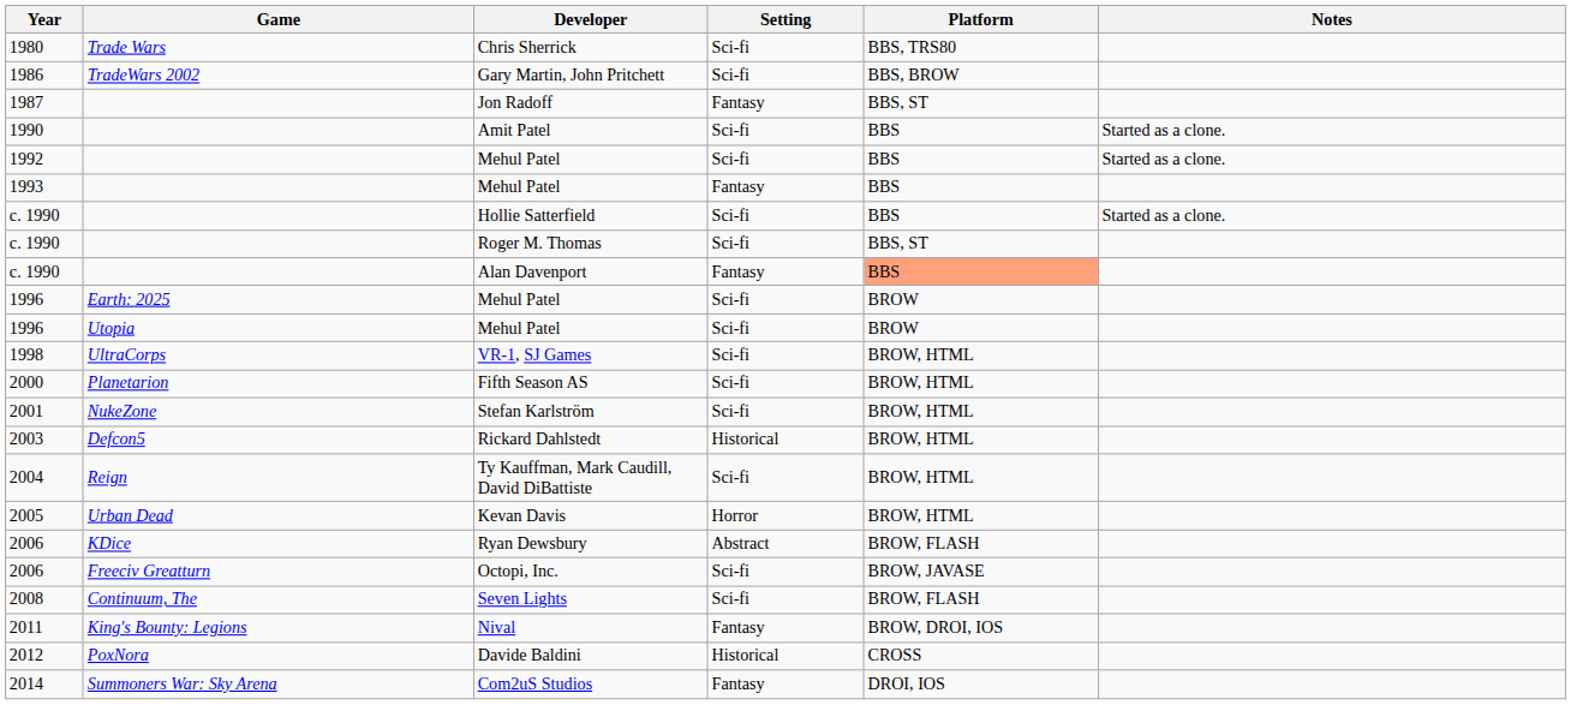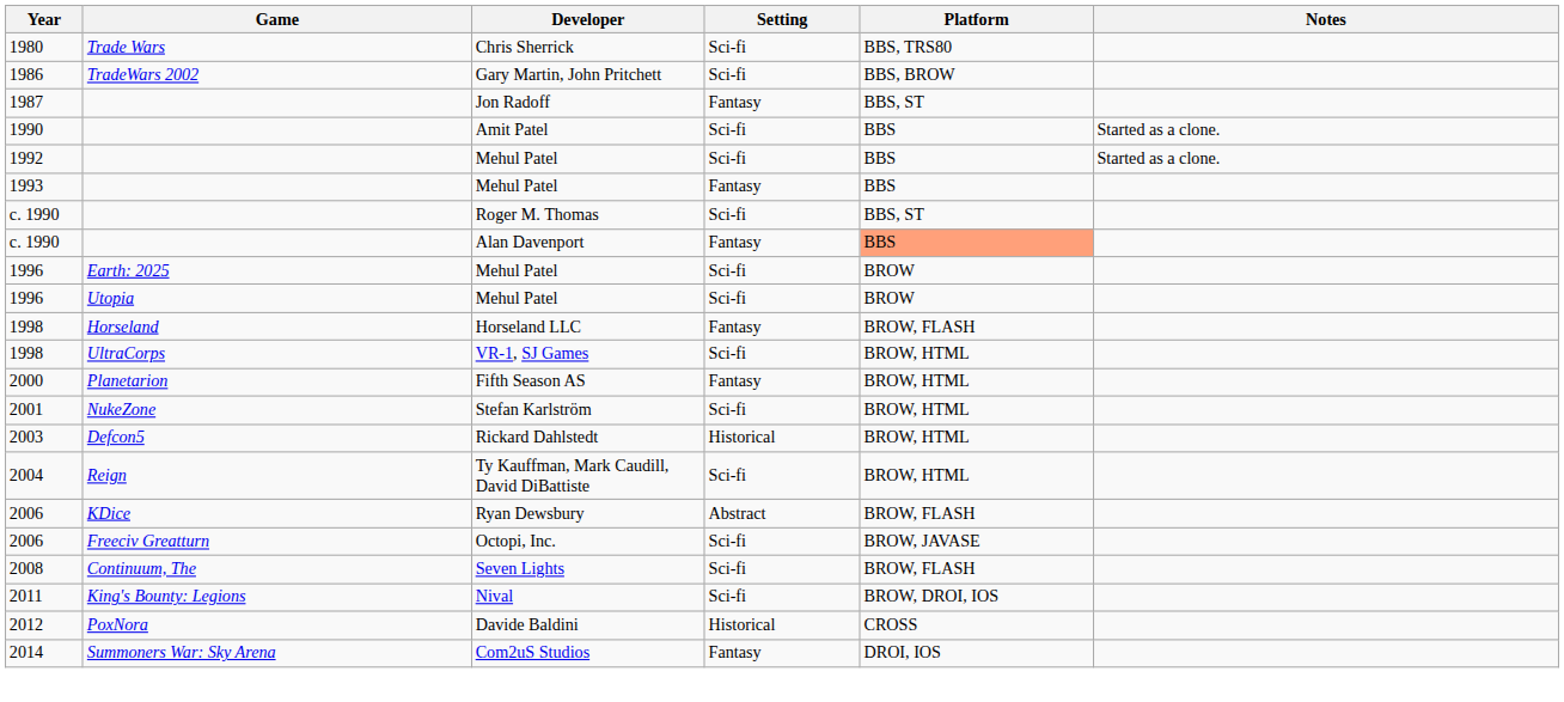- row: c. 1990 | Hollie Satterfield | Sci-fi | BBS | Started as a clone.
+ row: 1998 | Horseland | Horseland LLC | Fantasy | BROW, FLASH
Fifth Season AS | Setting: Sci-fi -> Fantasy
- row: 2005 | Urban Dead | Kevan Davis | Horror | BROW, HTML
Nival | Setting: Fantasy -> Sci-fi
